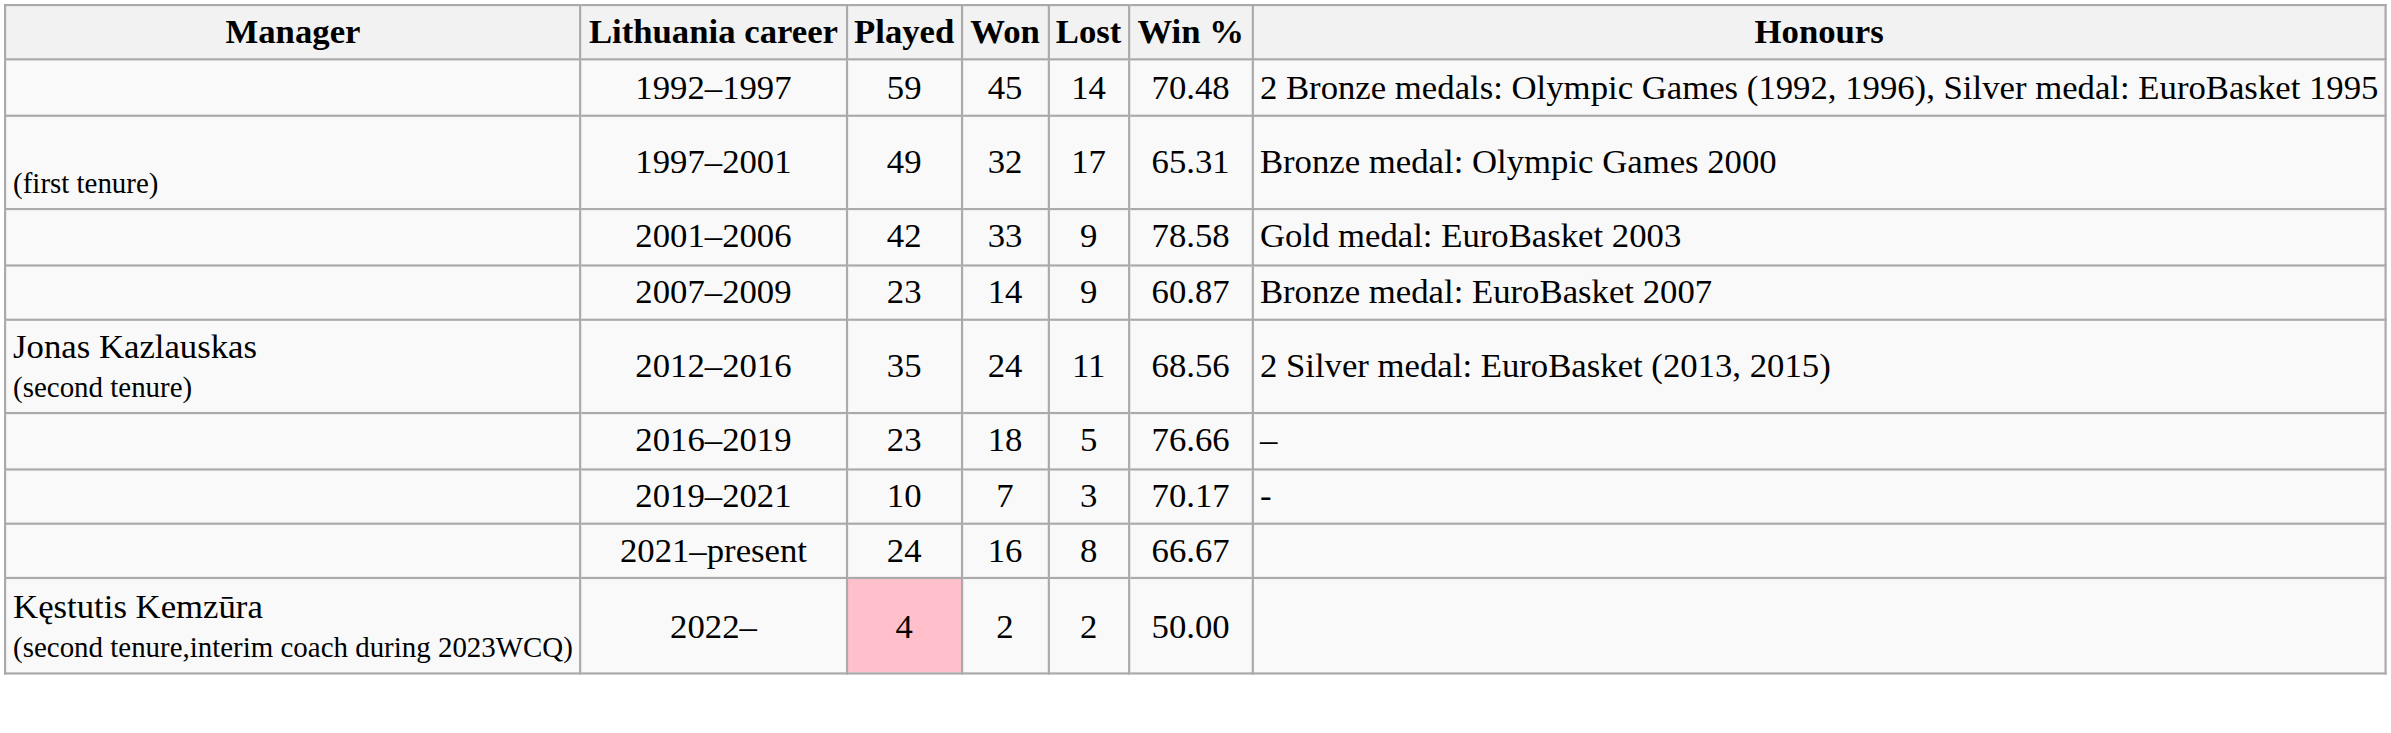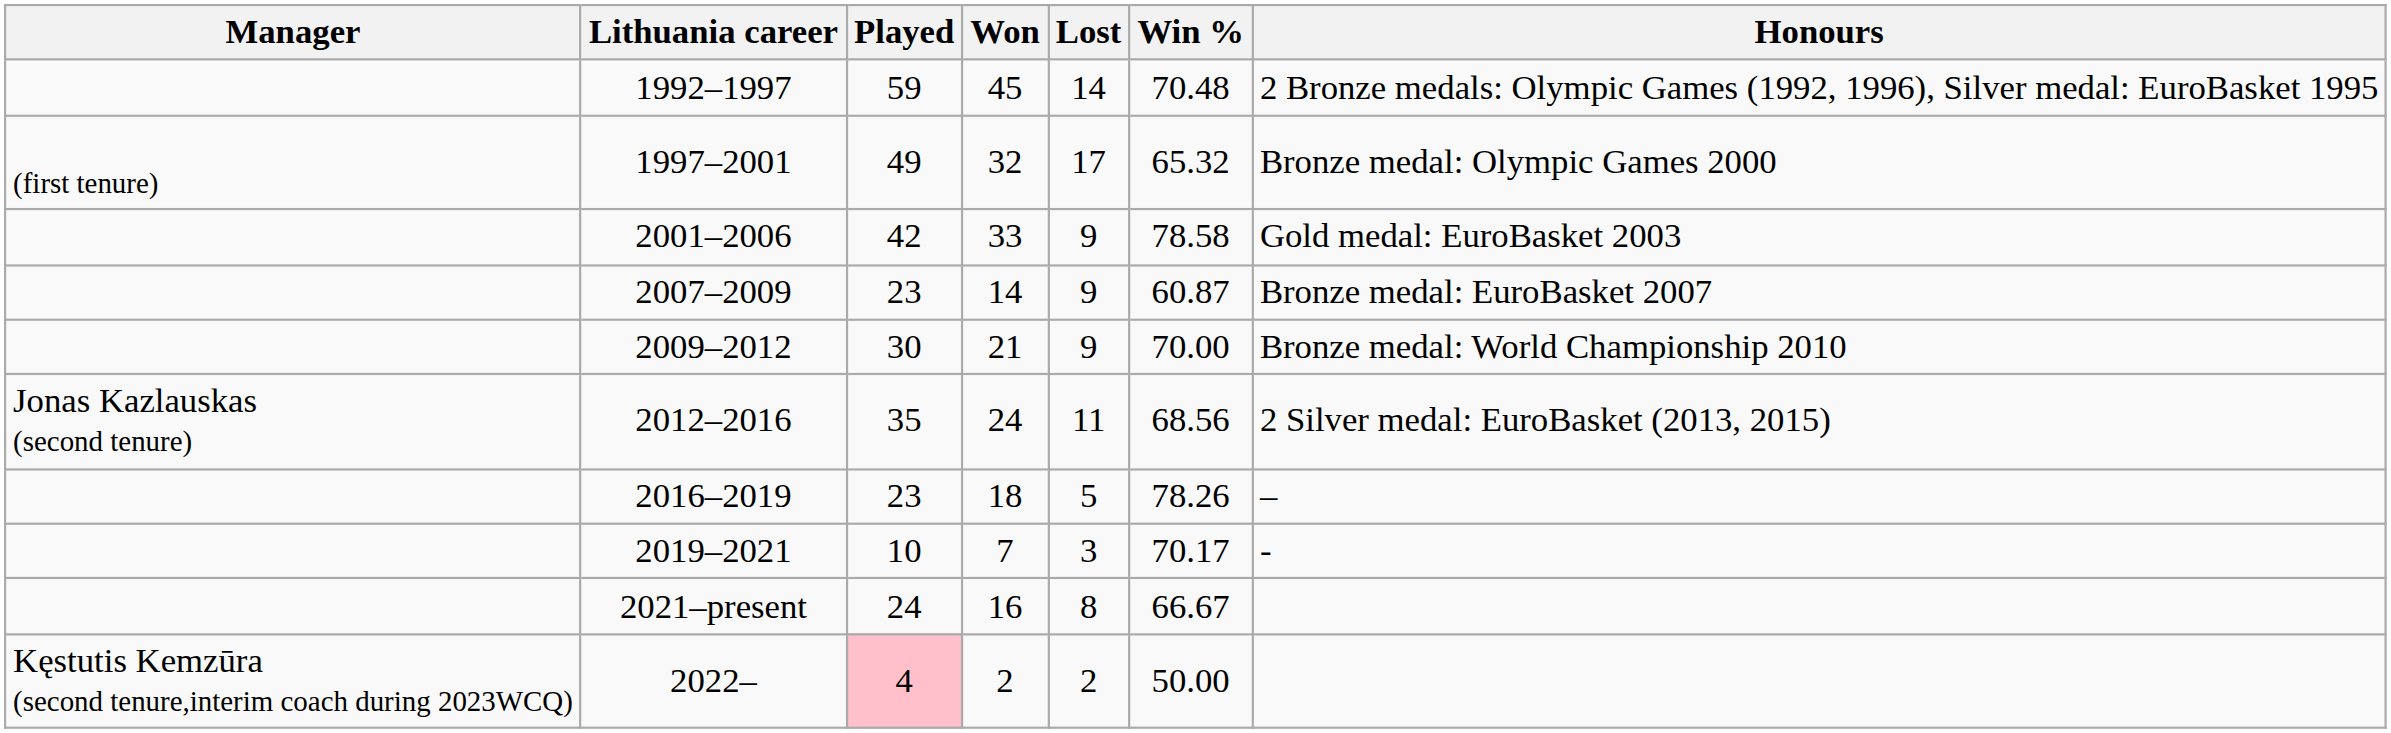1997–2001 | Win %: 65.31 -> 65.32
+ row: 2009–2012 | 30 | 21 | 9 | 70.00 | Bronze medal: World Championship 2010
2016–2019 | Win %: 76.66 -> 78.26
